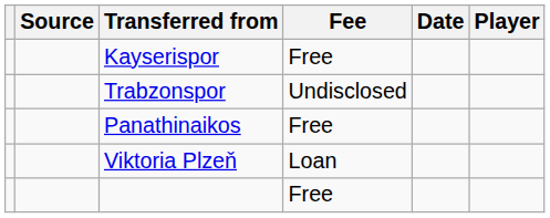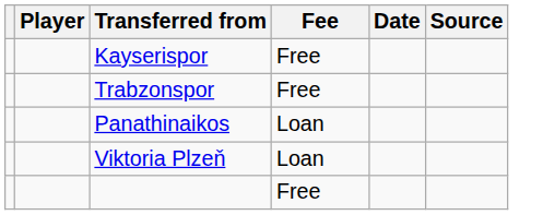columns swapped: Player <-> Source
Trabzonspor | Fee: Undisclosed -> Free
Panathinaikos | Fee: Free -> Loan
